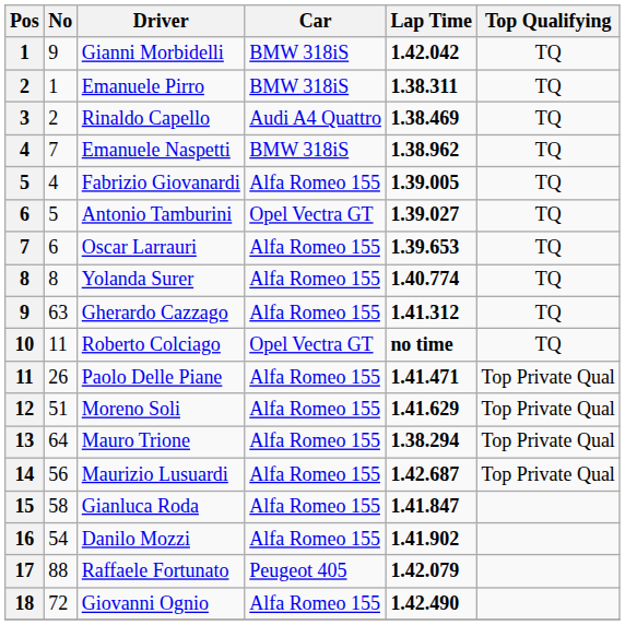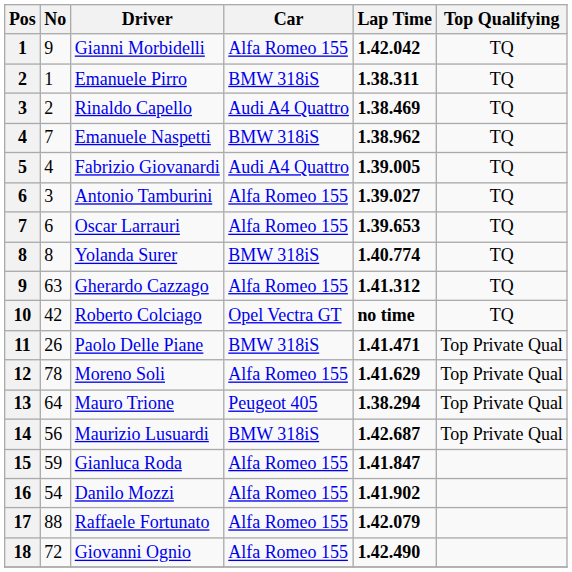Gianni Morbidelli | Car: BMW 318iS -> Alfa Romeo 155
Fabrizio Giovanardi | Car: Alfa Romeo 155 -> Audi A4 Quattro
Antonio Tamburini | No: 5 -> 3
Antonio Tamburini | Car: Opel Vectra GT -> Alfa Romeo 155
Yolanda Surer | Car: Alfa Romeo 155 -> BMW 318iS
Roberto Colciago | No: 11 -> 42
Paolo Delle Piane | Car: Alfa Romeo 155 -> BMW 318iS
Moreno Soli | No: 51 -> 78
Mauro Trione | Car: Alfa Romeo 155 -> Peugeot 405
Maurizio Lusuardi | Car: Alfa Romeo 155 -> BMW 318iS
Gianluca Roda | No: 58 -> 59
Raffaele Fortunato | Car: Peugeot 405 -> Alfa Romeo 155
